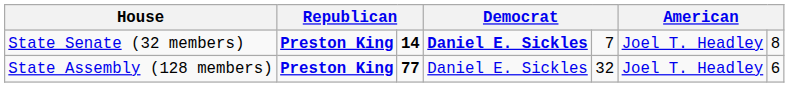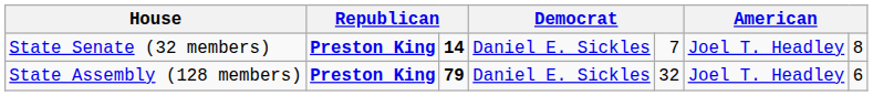State Senate (32 members) | column 4: bold -> normal
State Assembly (128 members) | column 3: 77 -> 79
